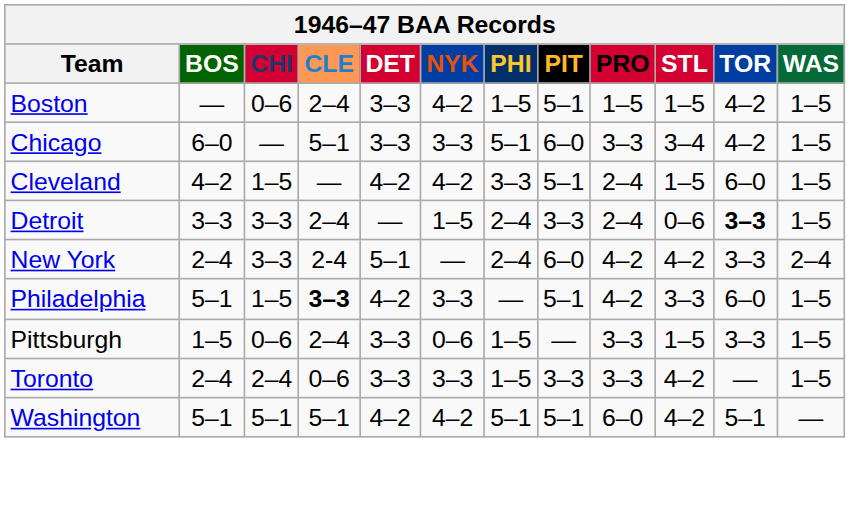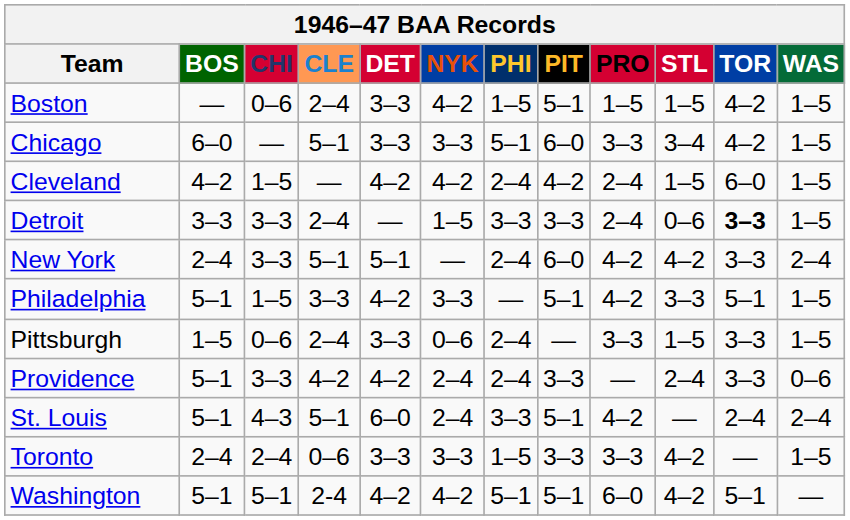Cleveland | PHI: 3–3 -> 2–4
Cleveland | PIT: 5–1 -> 4–2
Detroit | PHI: 2–4 -> 3–3
New York | CLE: 2-4 -> 5–1
Philadelphia | CLE: bold -> normal
Philadelphia | TOR: 6–0 -> 5–1
Pittsburgh | PHI: 1–5 -> 2–4
+ row: Providence | 5–1 | 3–3 | 4–2 | 4–2 | 2–4 | 2–4 | 3–3 | — | 2–4 | 3–3 | 0–6
+ row: St. Louis | 5–1 | 4–3 | 5–1 | 6–0 | 2–4 | 3–3 | 5–1 | 4–2 | — | 2–4 | 2–4
Washington | CLE: 5–1 -> 2-4
